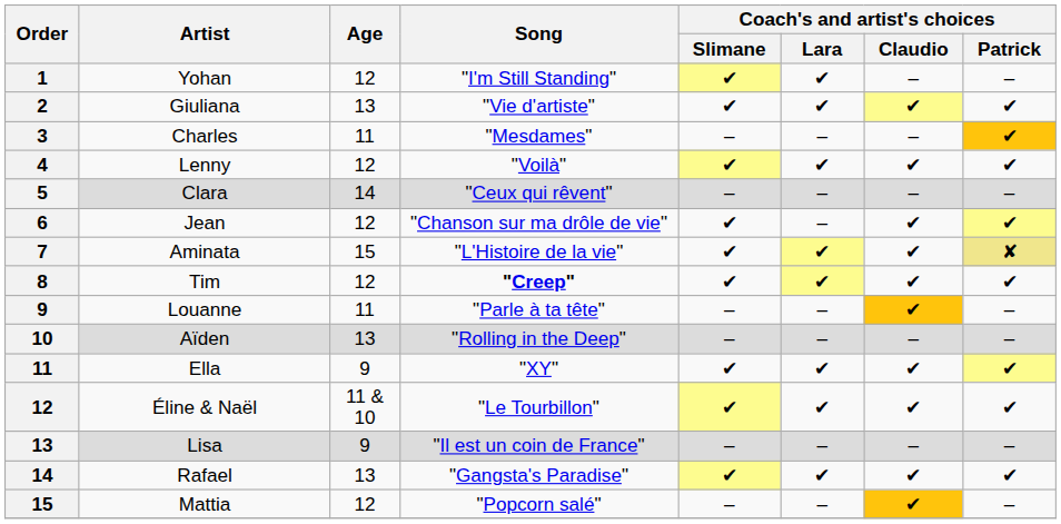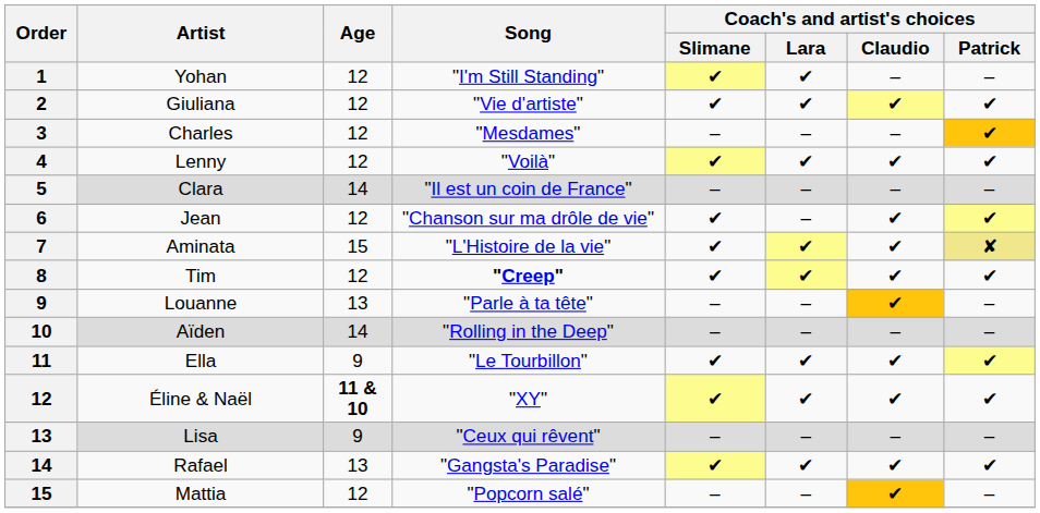Giuliana | Age: 13 -> 12
Charles | Age: 11 -> 12
Clara | Song: "Ceux qui rêvent" -> "Il est un coin de France"
Louanne | Age: 11 -> 13
Aïden | Age: 13 -> 14
Ella | Song: "XY" -> "Le Tourbillon"
Éline & Naël | Age: normal -> bold
Éline & Naël | Song: "Le Tourbillon" -> "XY"
Lisa | Song: "Il est un coin de France" -> "Ceux qui rêvent"
